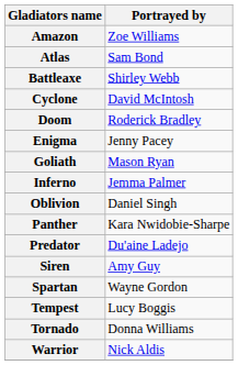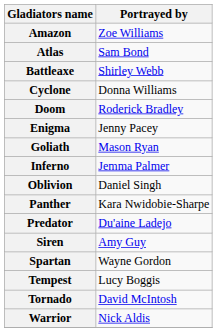Cyclone | Portrayed by: David McIntosh -> Donna Williams
Tornado | Portrayed by: Donna Williams -> David McIntosh
